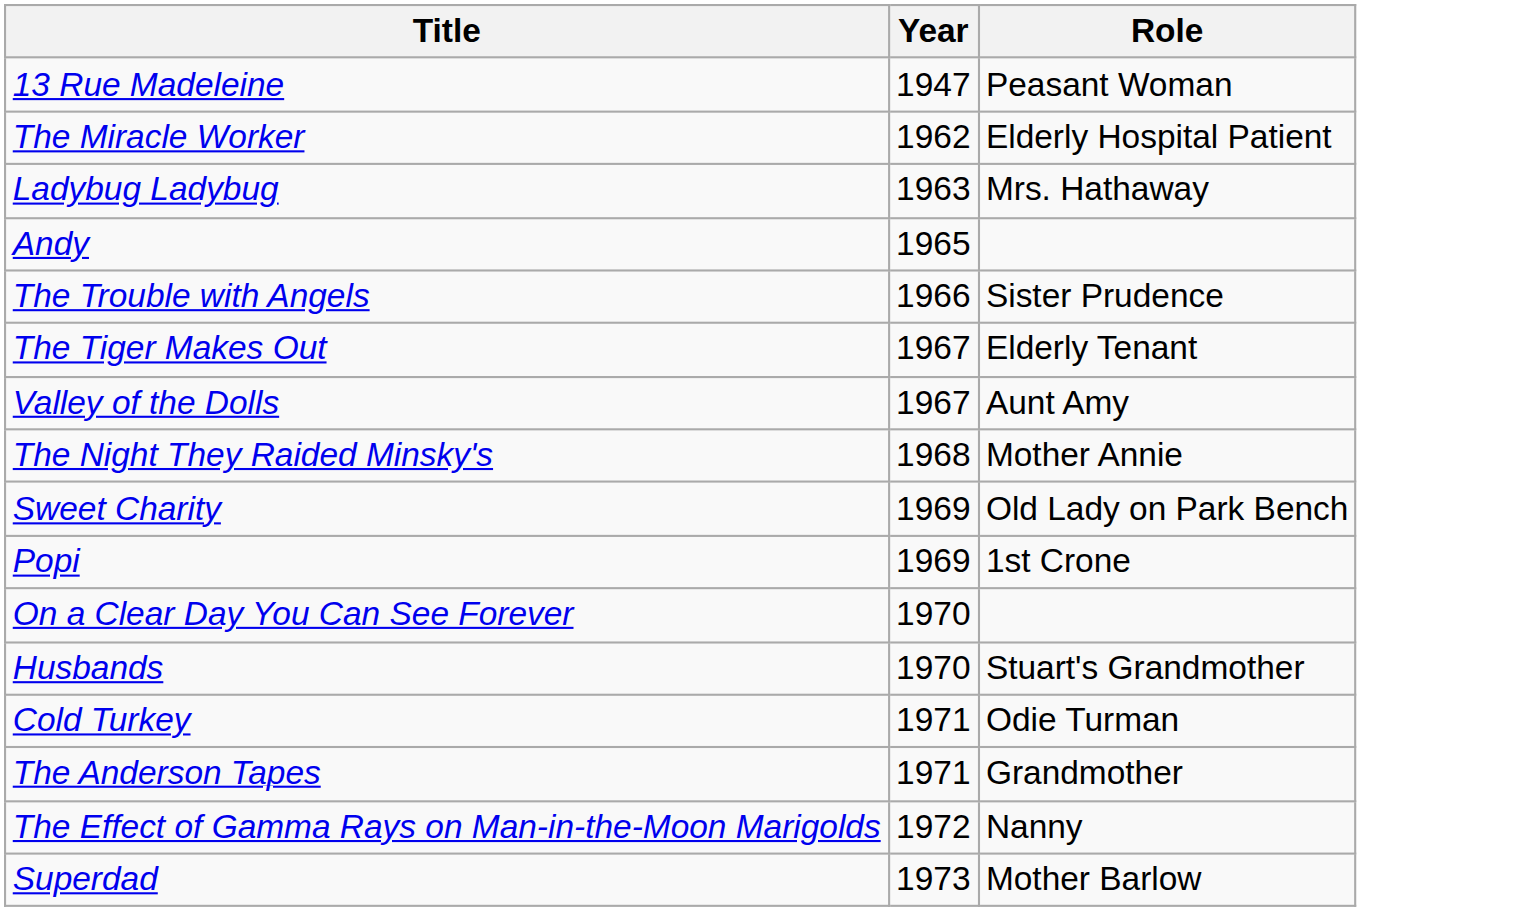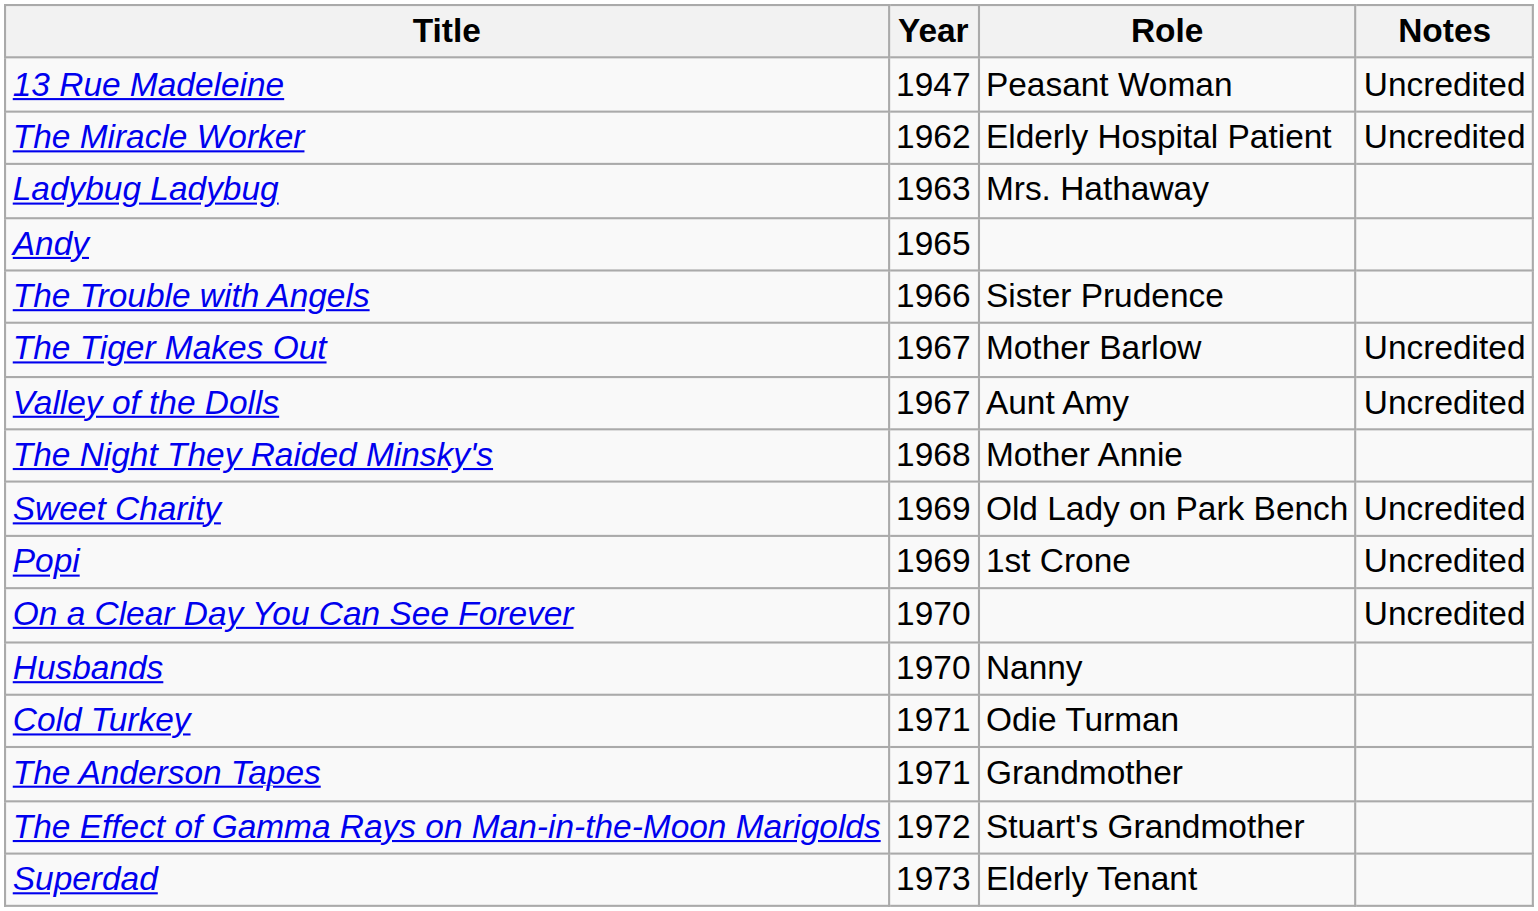+ column: Notes | Uncredited | Uncredited | Uncredited | Uncredited | Uncredited | Uncredited | Uncredited
The Tiger Makes Out | Role: Elderly Tenant -> Mother Barlow
Husbands | Role: Stuart's Grandmother -> Nanny
The Effect of Gamma Rays on Man-in-the-Moon Marigolds | Role: Nanny -> Stuart's Grandmother
Superdad | Role: Mother Barlow -> Elderly Tenant
